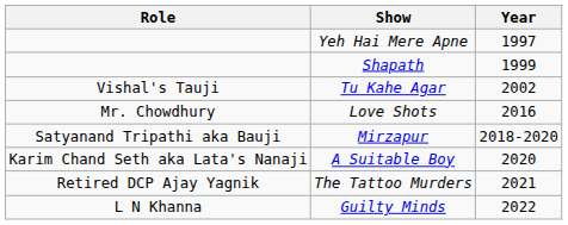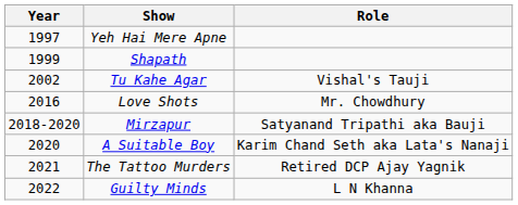columns swapped: Year <-> Role
